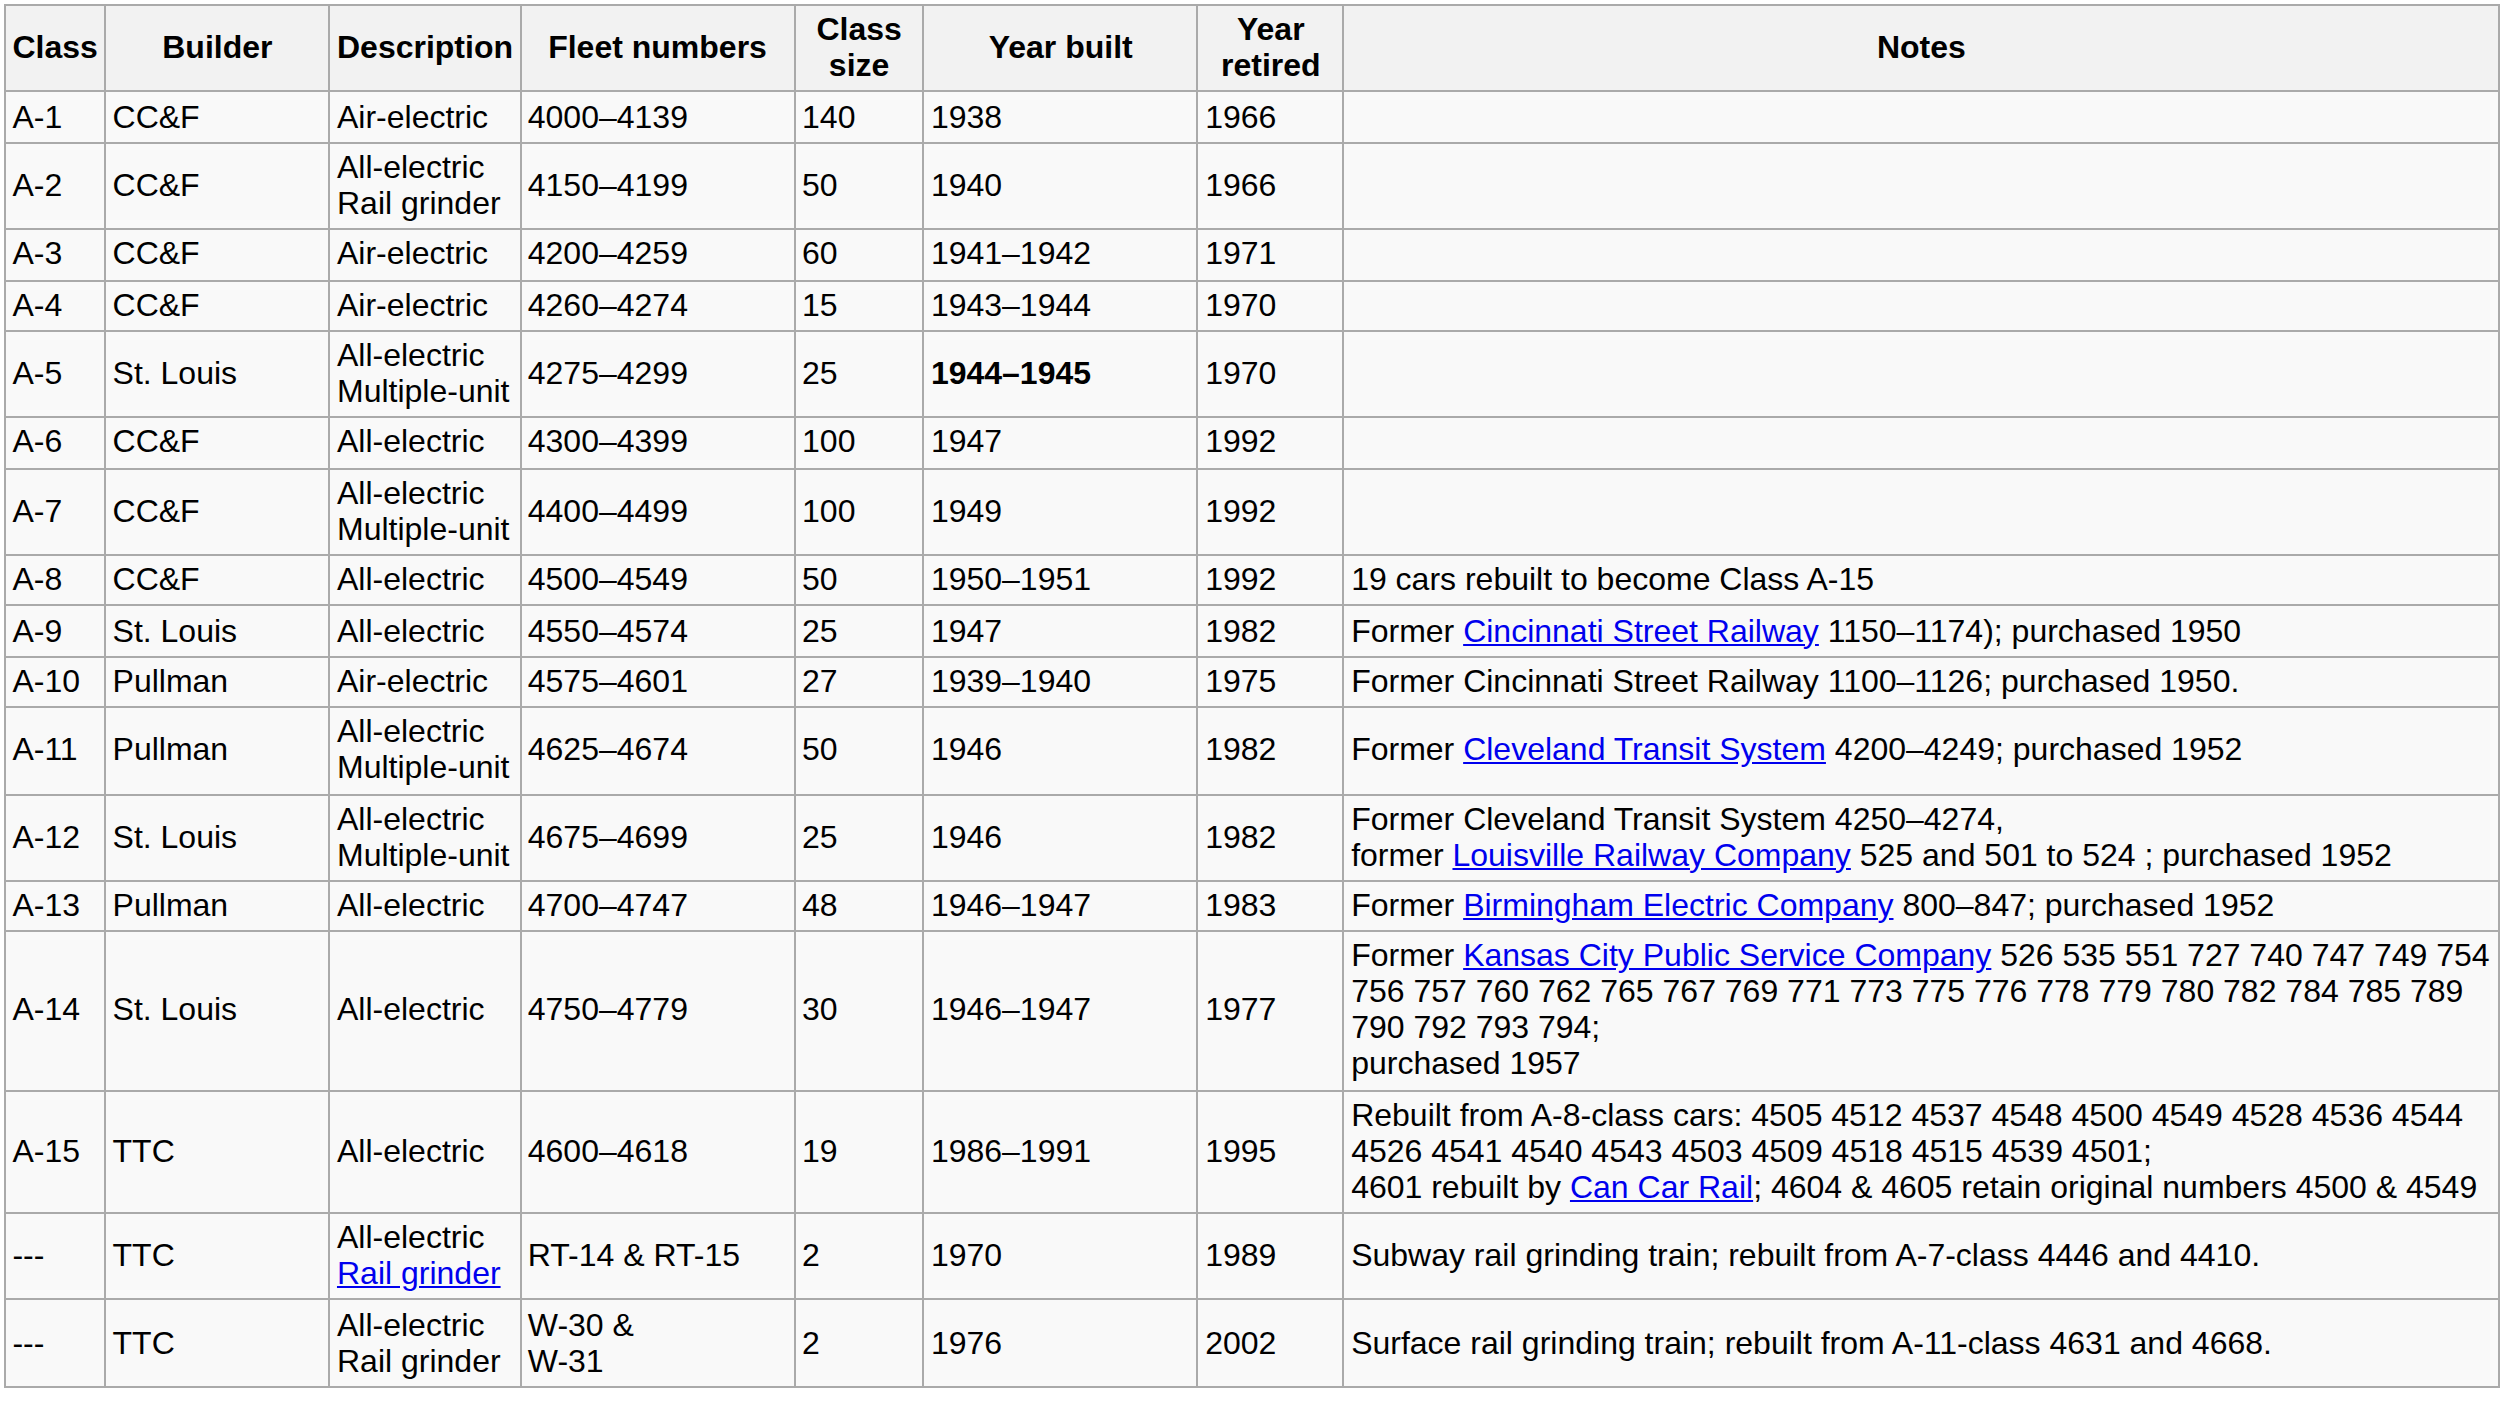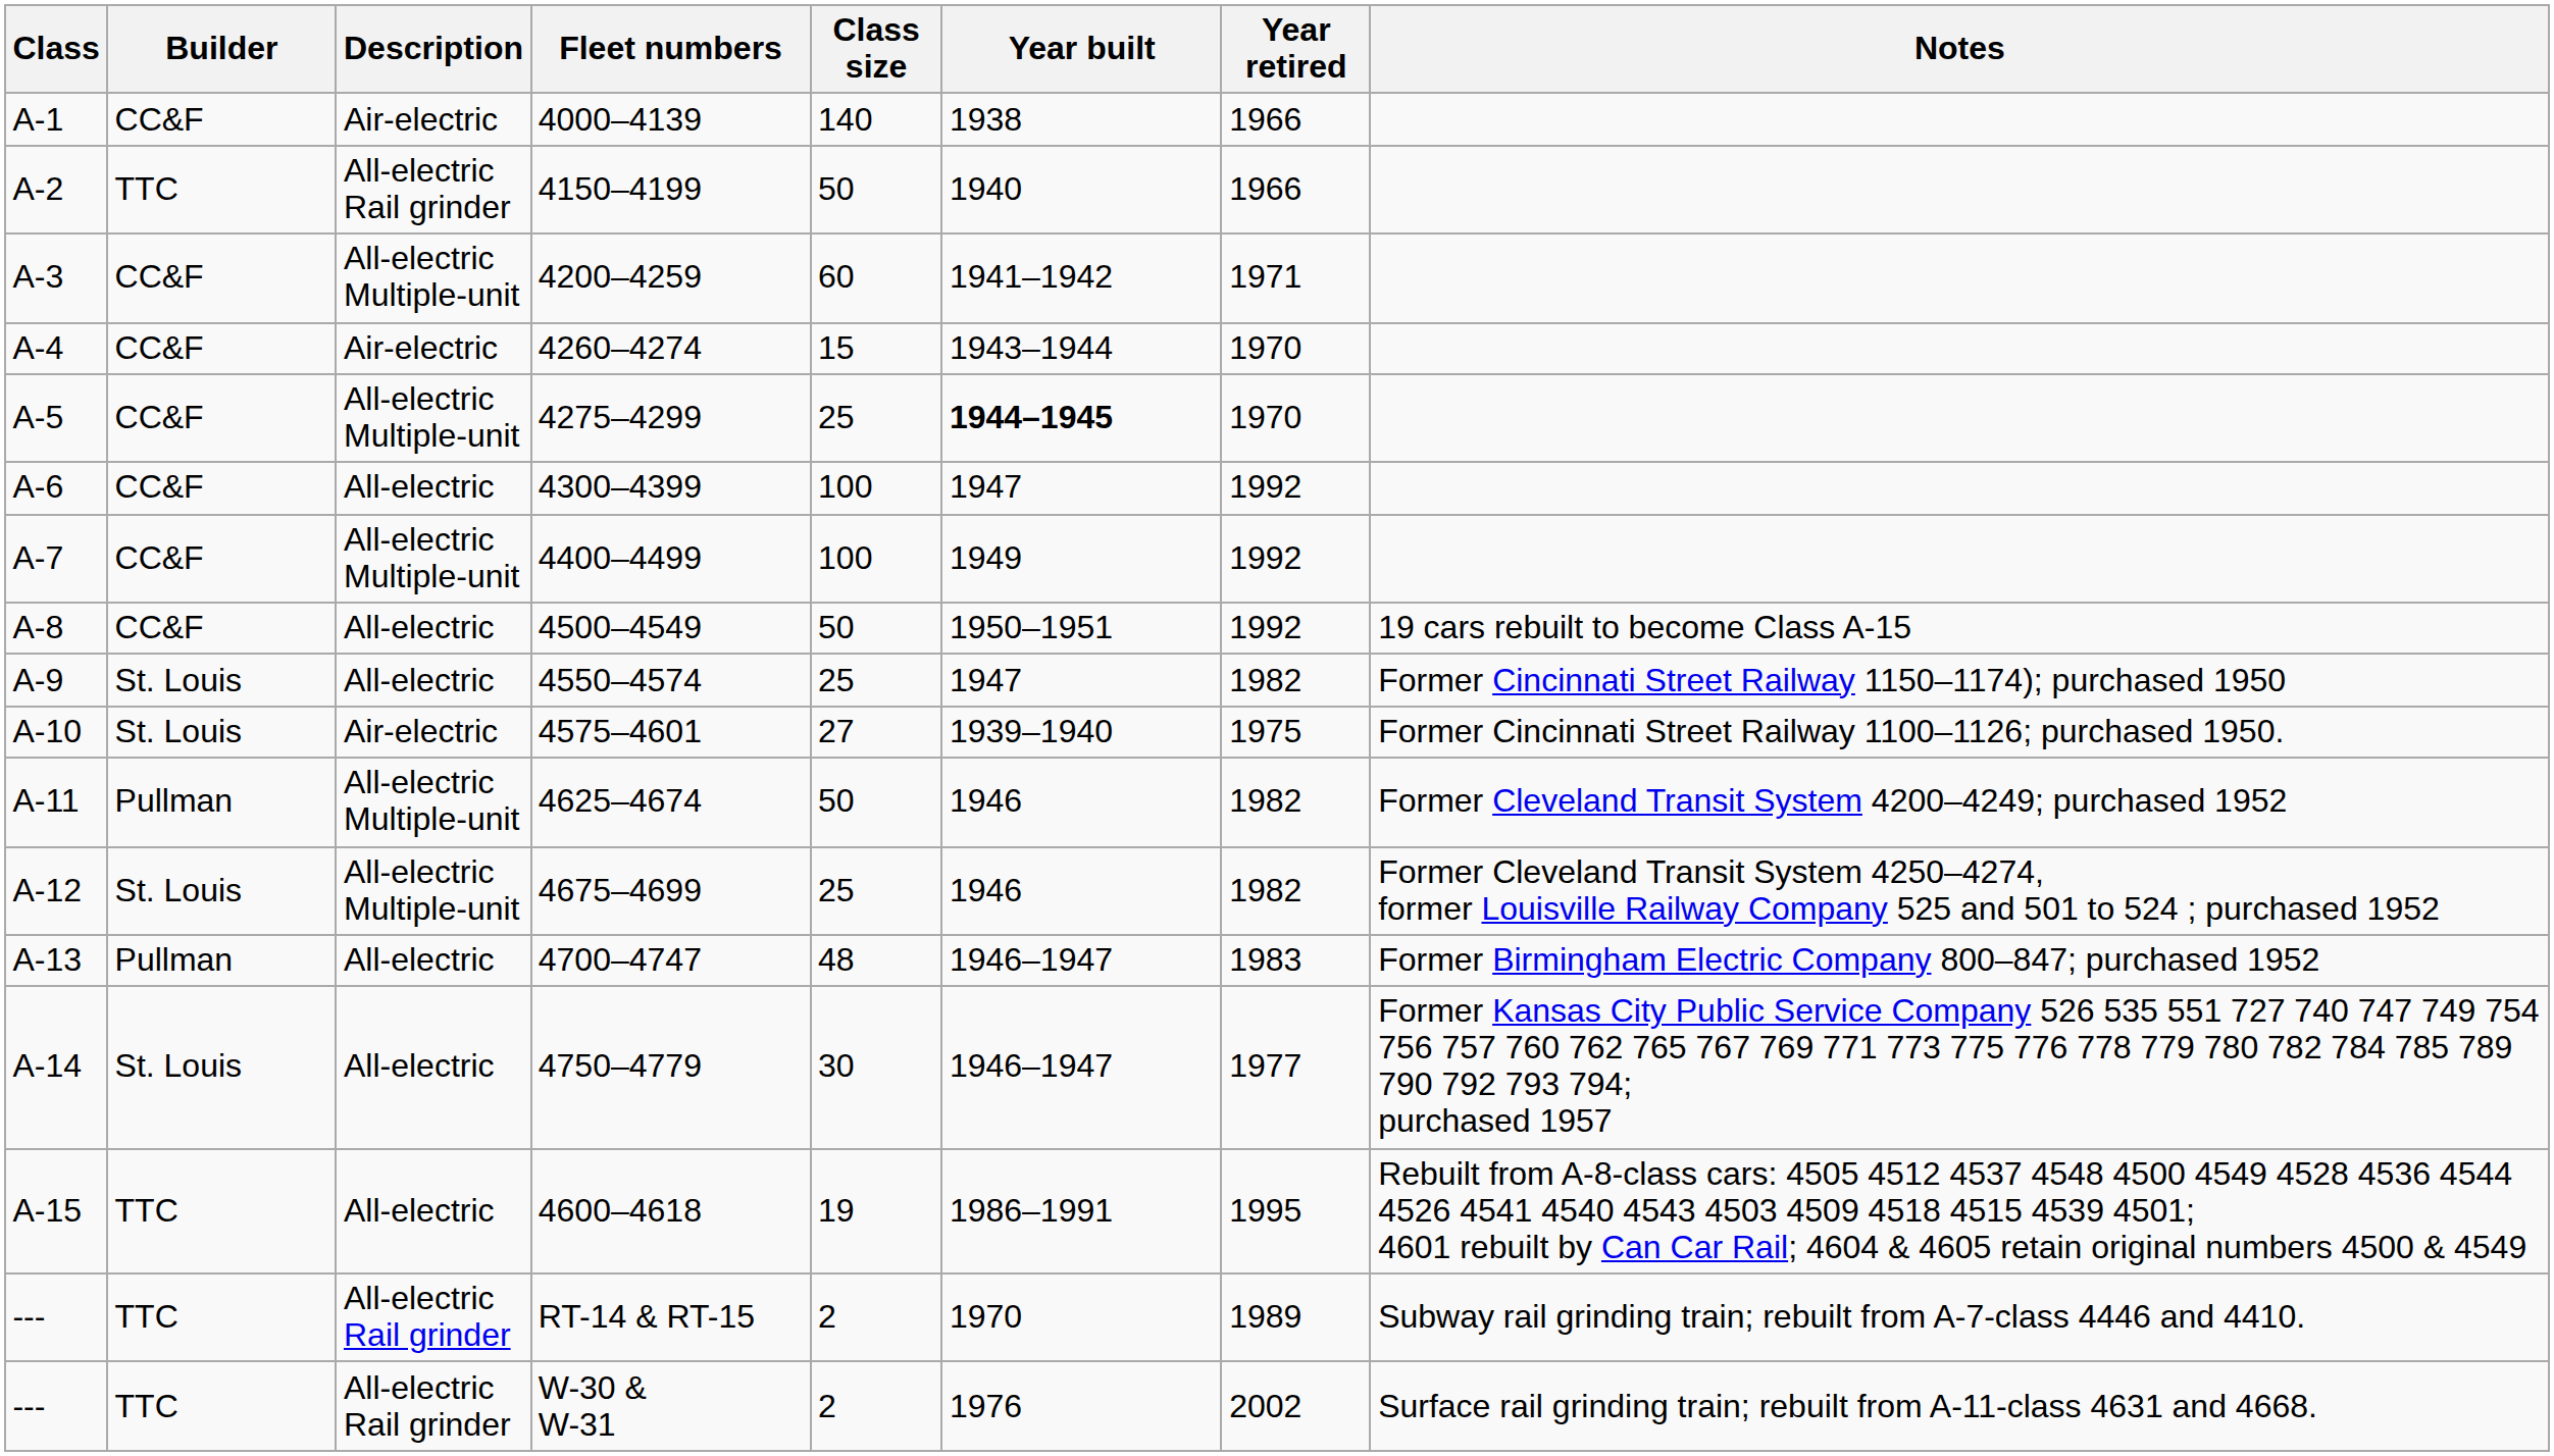4150–4199 | Builder: CC&F -> TTC
4200–4259 | Description: Air-electric -> All-electric Multiple-unit
4275–4299 | Builder: St. Louis -> CC&F
4575–4601 | Builder: Pullman -> St. Louis
